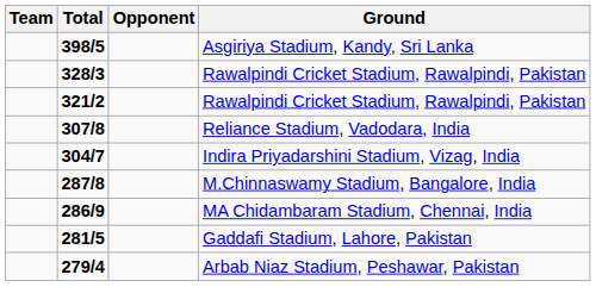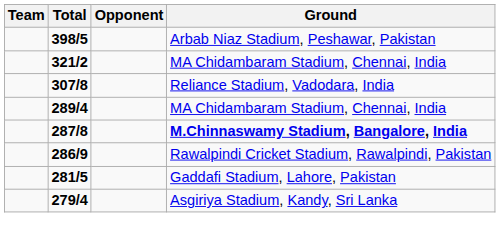398/5 | Ground: Asgiriya Stadium, Kandy, Sri Lanka -> Arbab Niaz Stadium, Peshawar, Pakistan
- row: 328/3 | Rawalpindi Cricket Stadium, Rawalpindi, Pakistan
321/2 | Ground: Rawalpindi Cricket Stadium, Rawalpindi, Pakistan -> MA Chidambaram Stadium, Chennai, India
- row: 304/7 | Indira Priyadarshini Stadium, Vizag, India
+ row: 289/4 | MA Chidambaram Stadium, Chennai, India
287/8 | Ground: normal -> bold
286/9 | Ground: MA Chidambaram Stadium, Chennai, India -> Rawalpindi Cricket Stadium, Rawalpindi, Pakistan
279/4 | Ground: Arbab Niaz Stadium, Peshawar, Pakistan -> Asgiriya Stadium, Kandy, Sri Lanka
